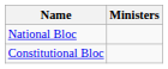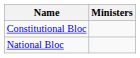rows swapped: National Bloc <-> Constitutional Bloc
